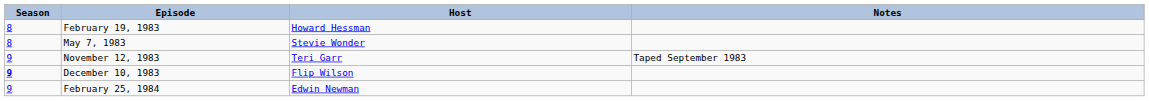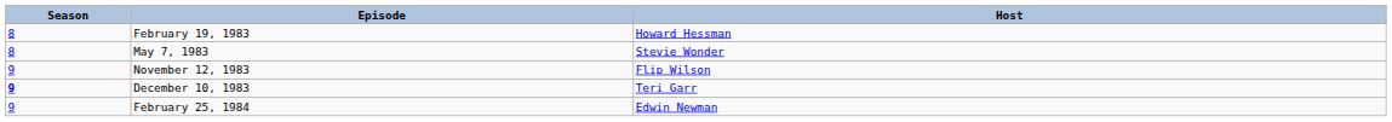- column: Notes | Taped September 1983
November 12, 1983 | Host: Teri Garr -> Flip Wilson
December 10, 1983 | Host: Flip Wilson -> Teri Garr
